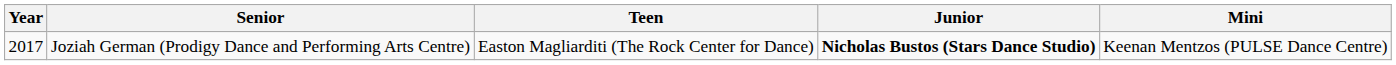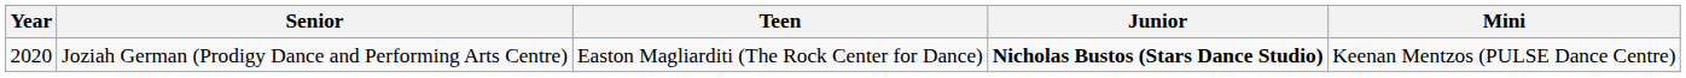Joziah German (Prodigy Dance and Performing Arts Centre) | Year: 2017 -> 2020
